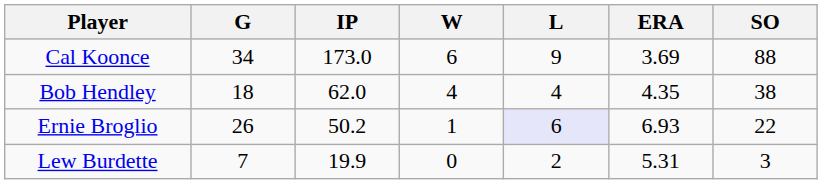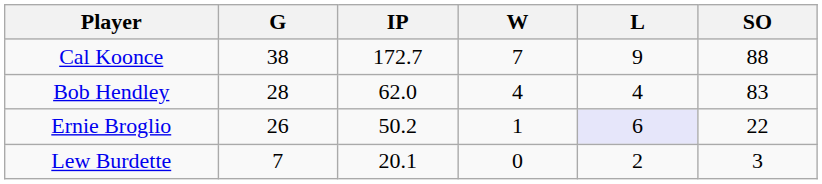- column: ERA | 3.69 | 4.35 | 6.93 | 5.31
Cal Koonce | G: 34 -> 38
Cal Koonce | IP: 173.0 -> 172.7
Cal Koonce | W: 6 -> 7
Bob Hendley | G: 18 -> 28
Bob Hendley | SO: 38 -> 83
Lew Burdette | IP: 19.9 -> 20.1
